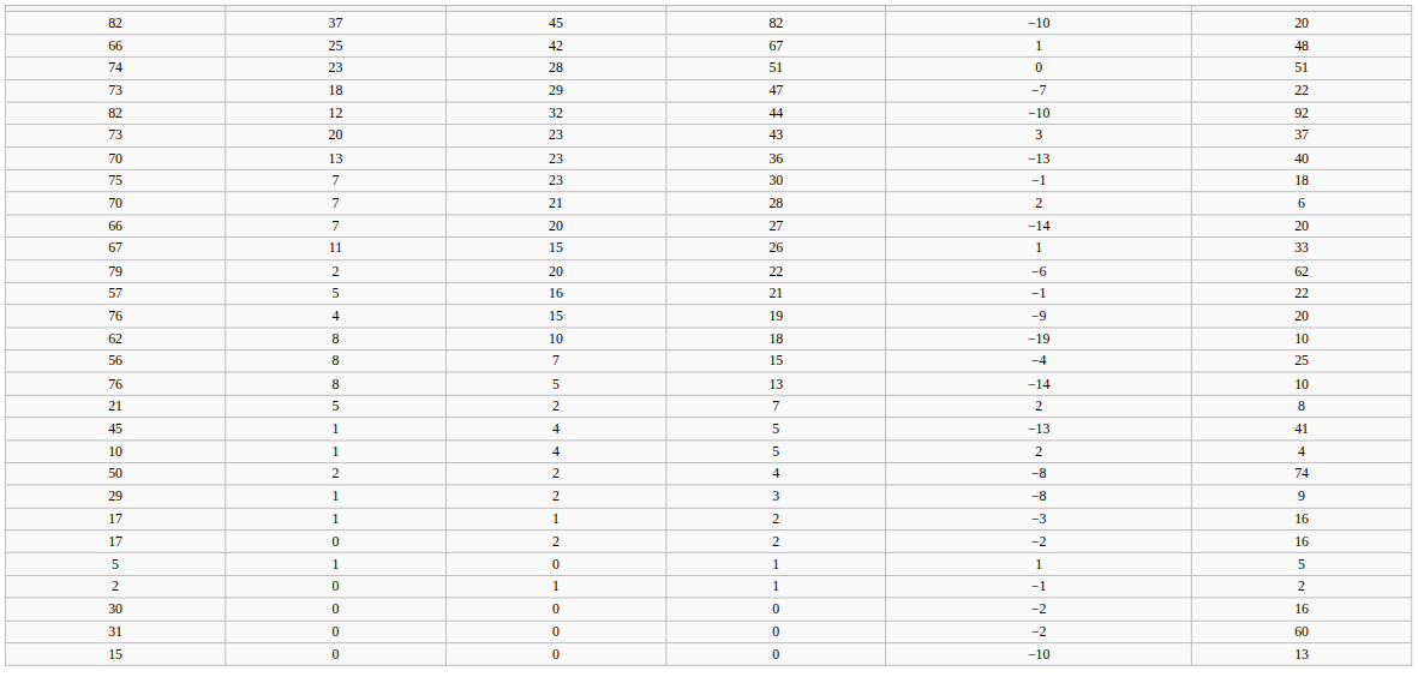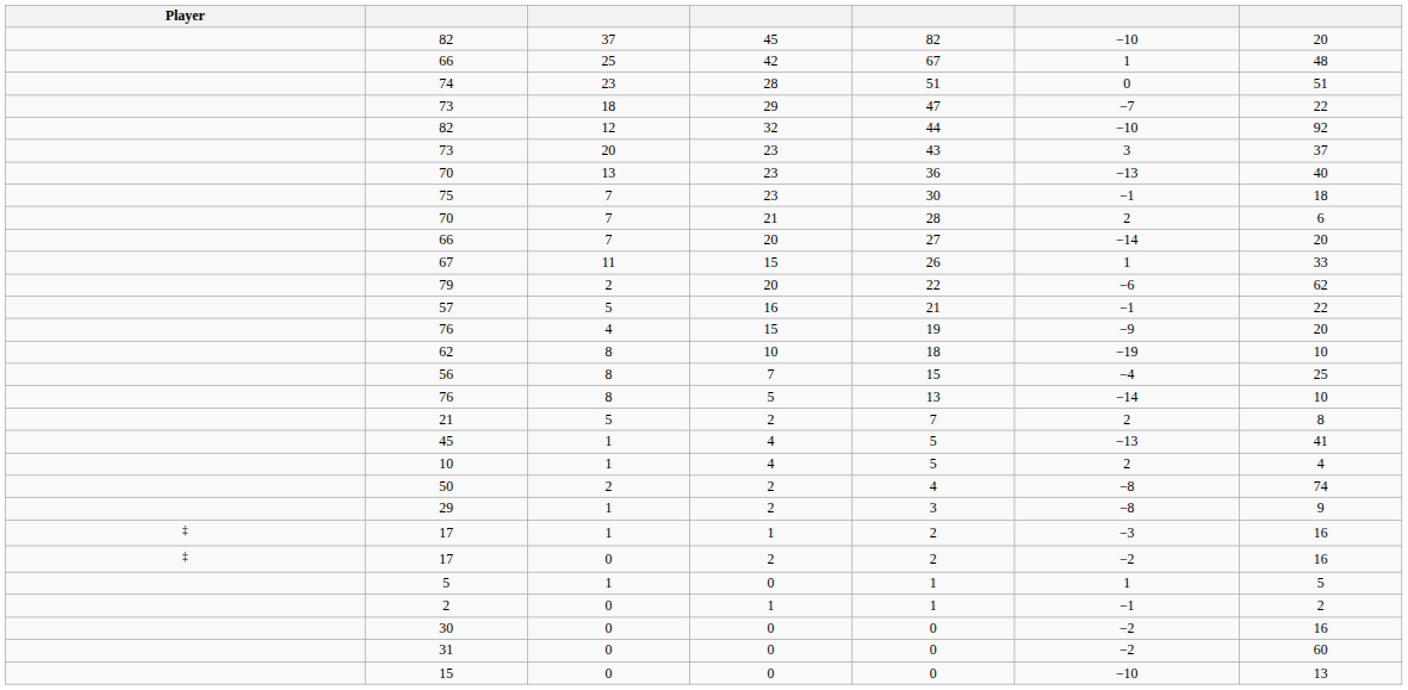+ column: Player | ‡ | ‡
